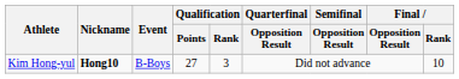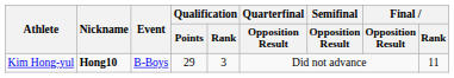Kim Hong-yul | Qualification / Points: 27 -> 29
Kim Hong-yul | Final / Rank: 10 -> 11
